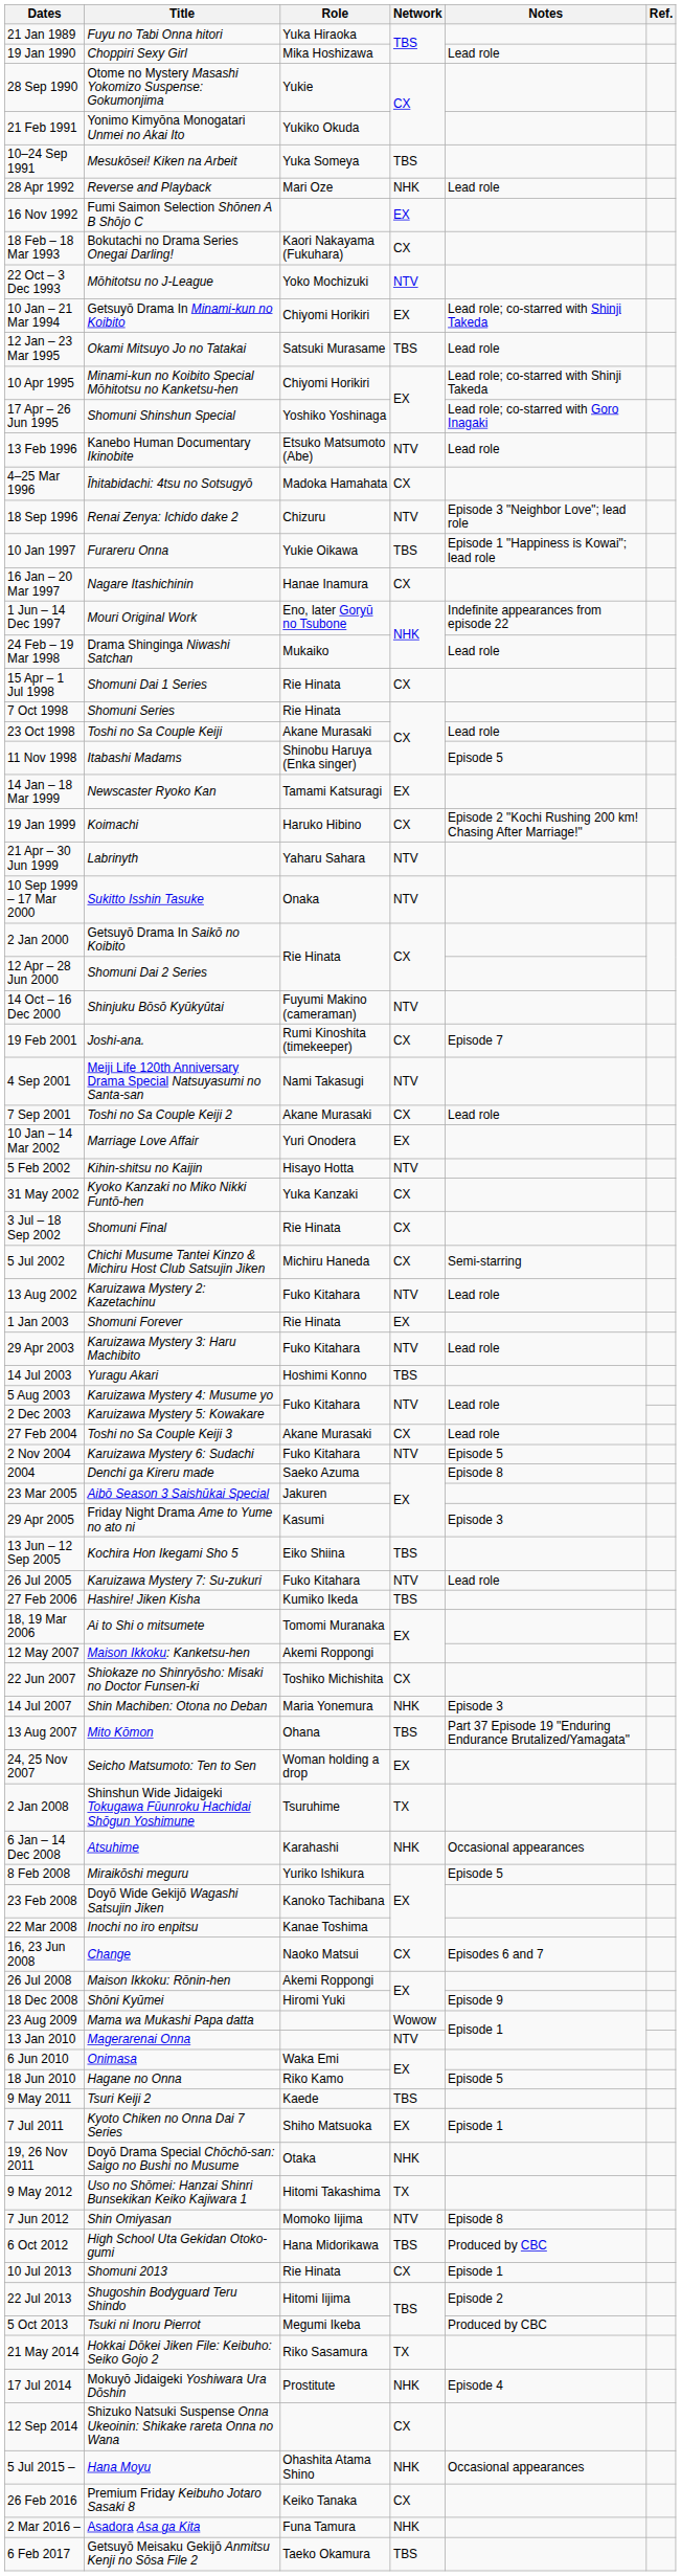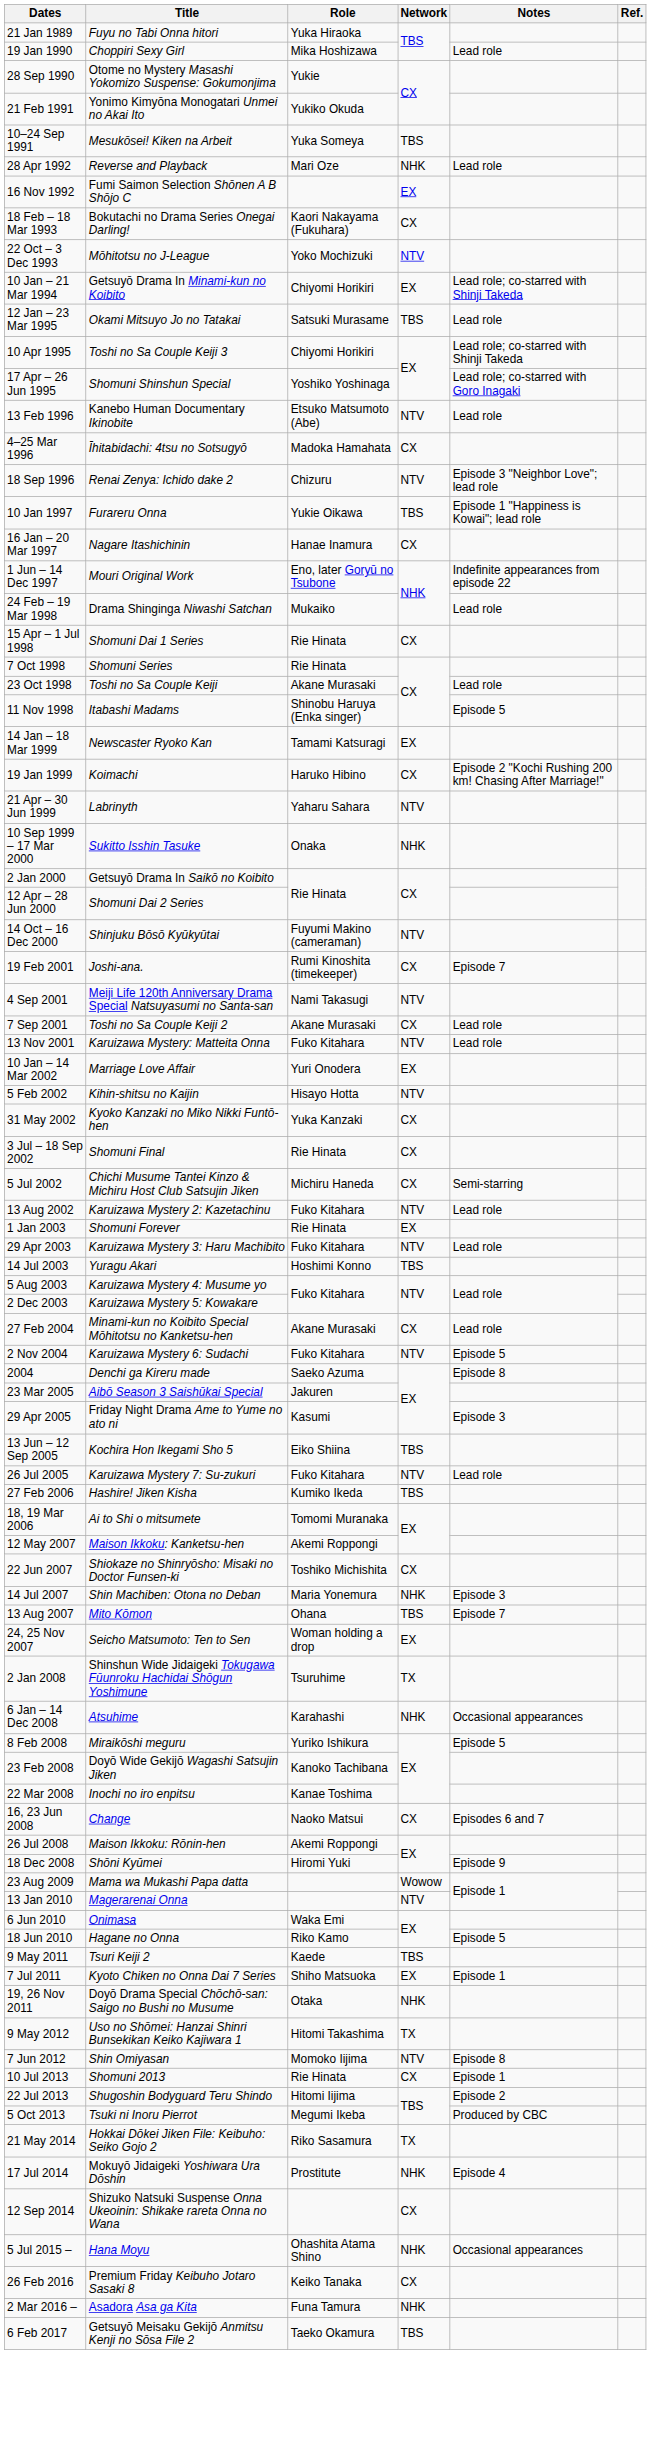10 Apr 1995 | Title: Minami-kun no Koibito Special Mōhitotsu no Kanketsu-hen -> Toshi no Sa Couple Keiji 3
10 Sep 1999 – 17 Mar 2000 | Network: NTV -> NHK
+ row: 13 Nov 2001 | Karuizawa Mystery: Matteita Onna | Fuko Kitahara | NTV | Lead role
27 Feb 2004 | Title: Toshi no Sa Couple Keiji 3 -> Minami-kun no Koibito Special Mōhitotsu no Kanketsu-hen
13 Aug 2007 | Notes: Part 37 Episode 19 "Enduring Endurance Brutalized/Yamagata" -> Episode 7
- row: 6 Oct 2012 | High School Uta Gekidan Otoko-gumi | Hana Midorikawa | TBS | Produced by CBC
